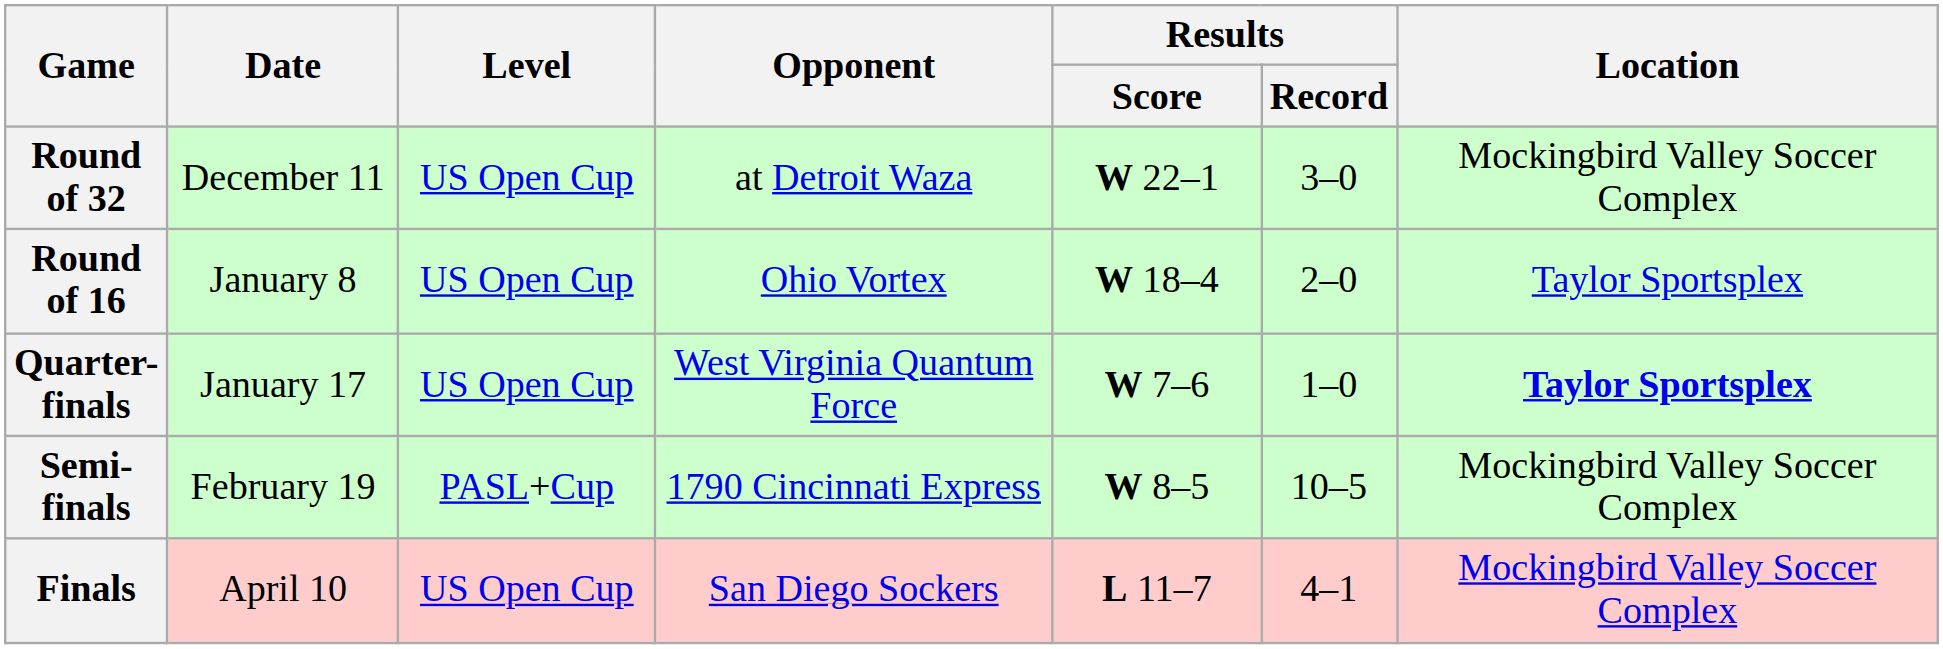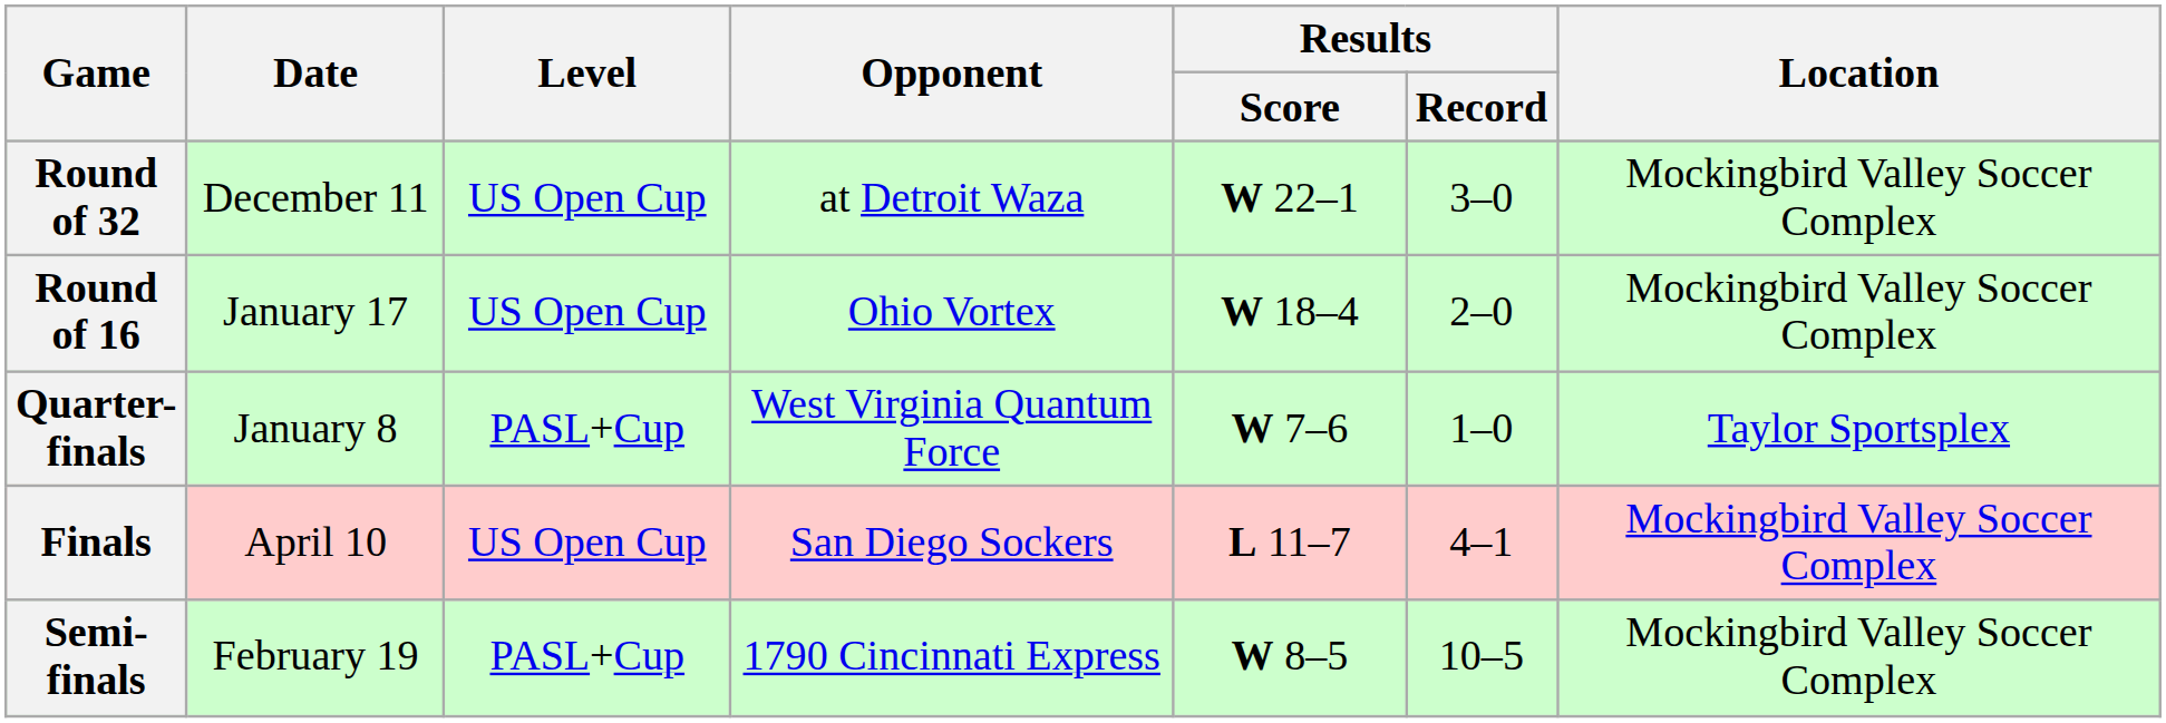Round of 16 | Date: January 8 -> January 17
Round of 16 | Location: Taylor Sportsplex -> Mockingbird Valley Soccer Complex
Quarter-finals | Date: January 17 -> January 8
Quarter-finals | Level: US Open Cup -> PASL+Cup
Quarter-finals | Location: bold -> normal
rows swapped: Semi-finals <-> Finals
